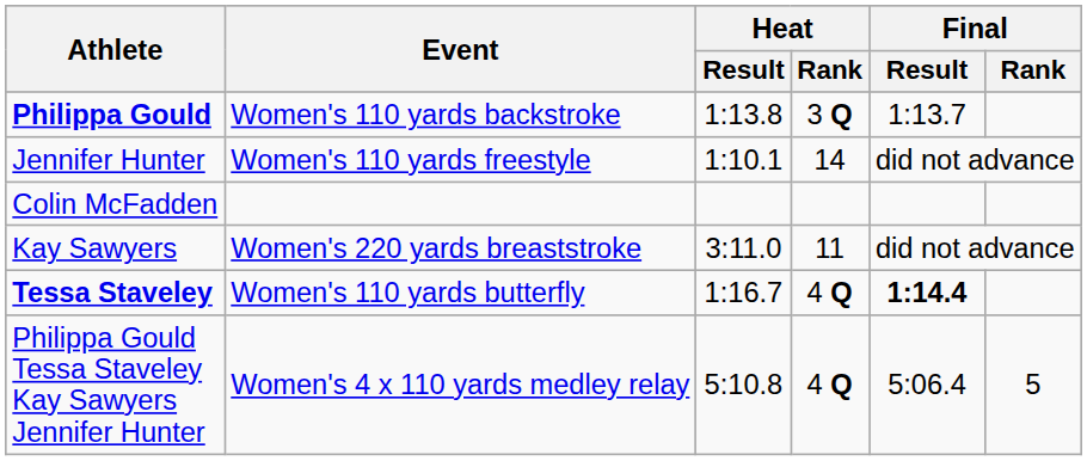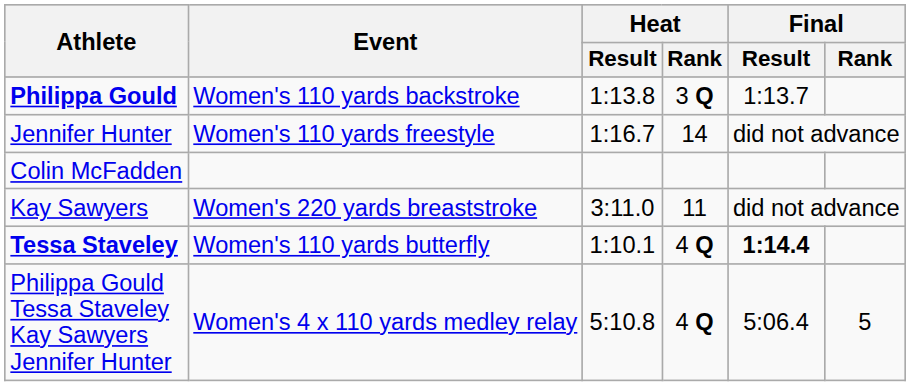Jennifer Hunter | Heat / Result: 1:10.1 -> 1:16.7
Tessa Staveley | Heat / Result: 1:16.7 -> 1:10.1
